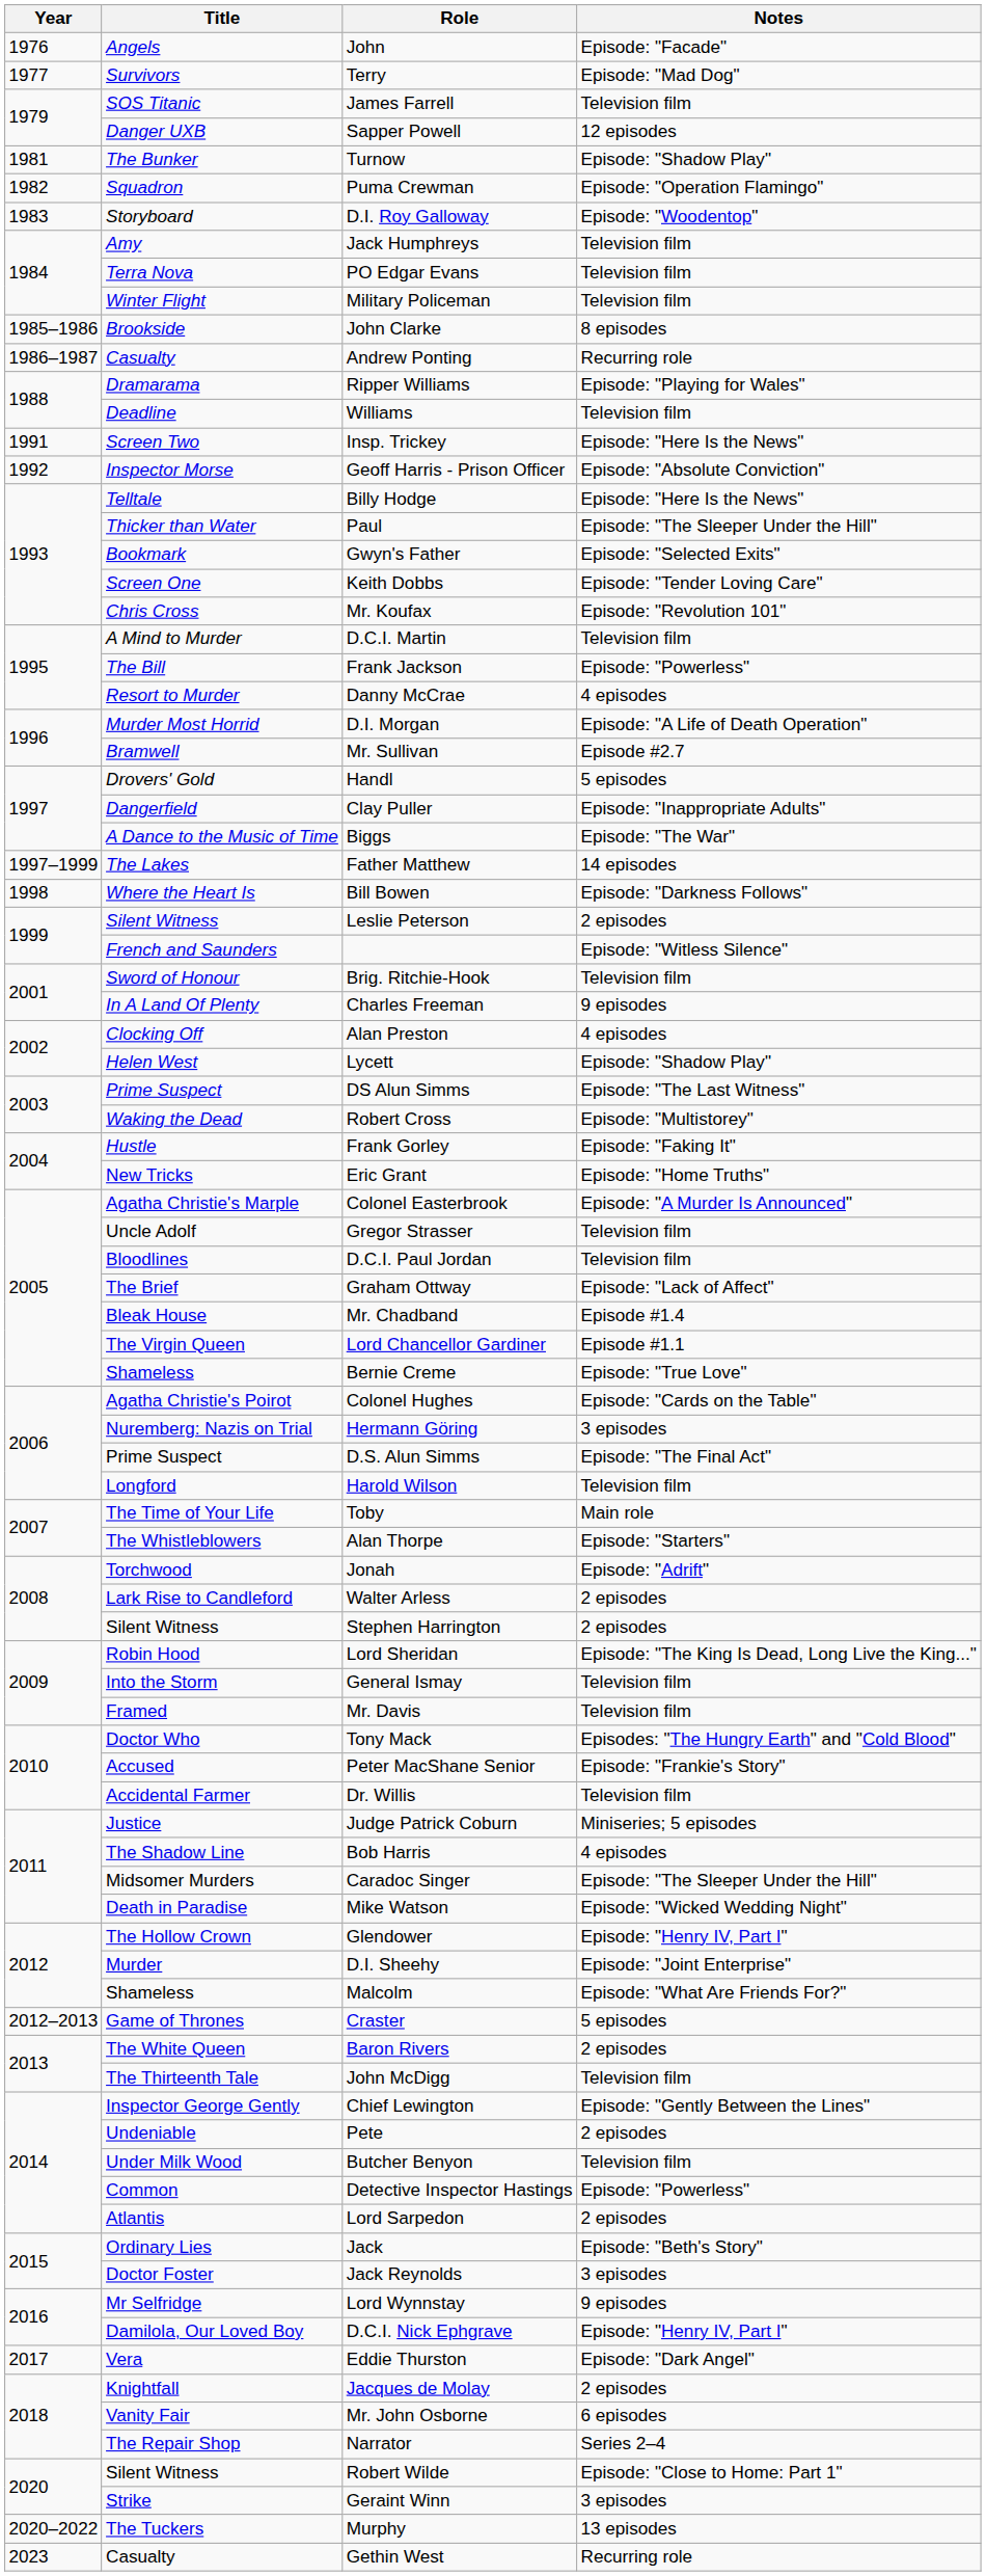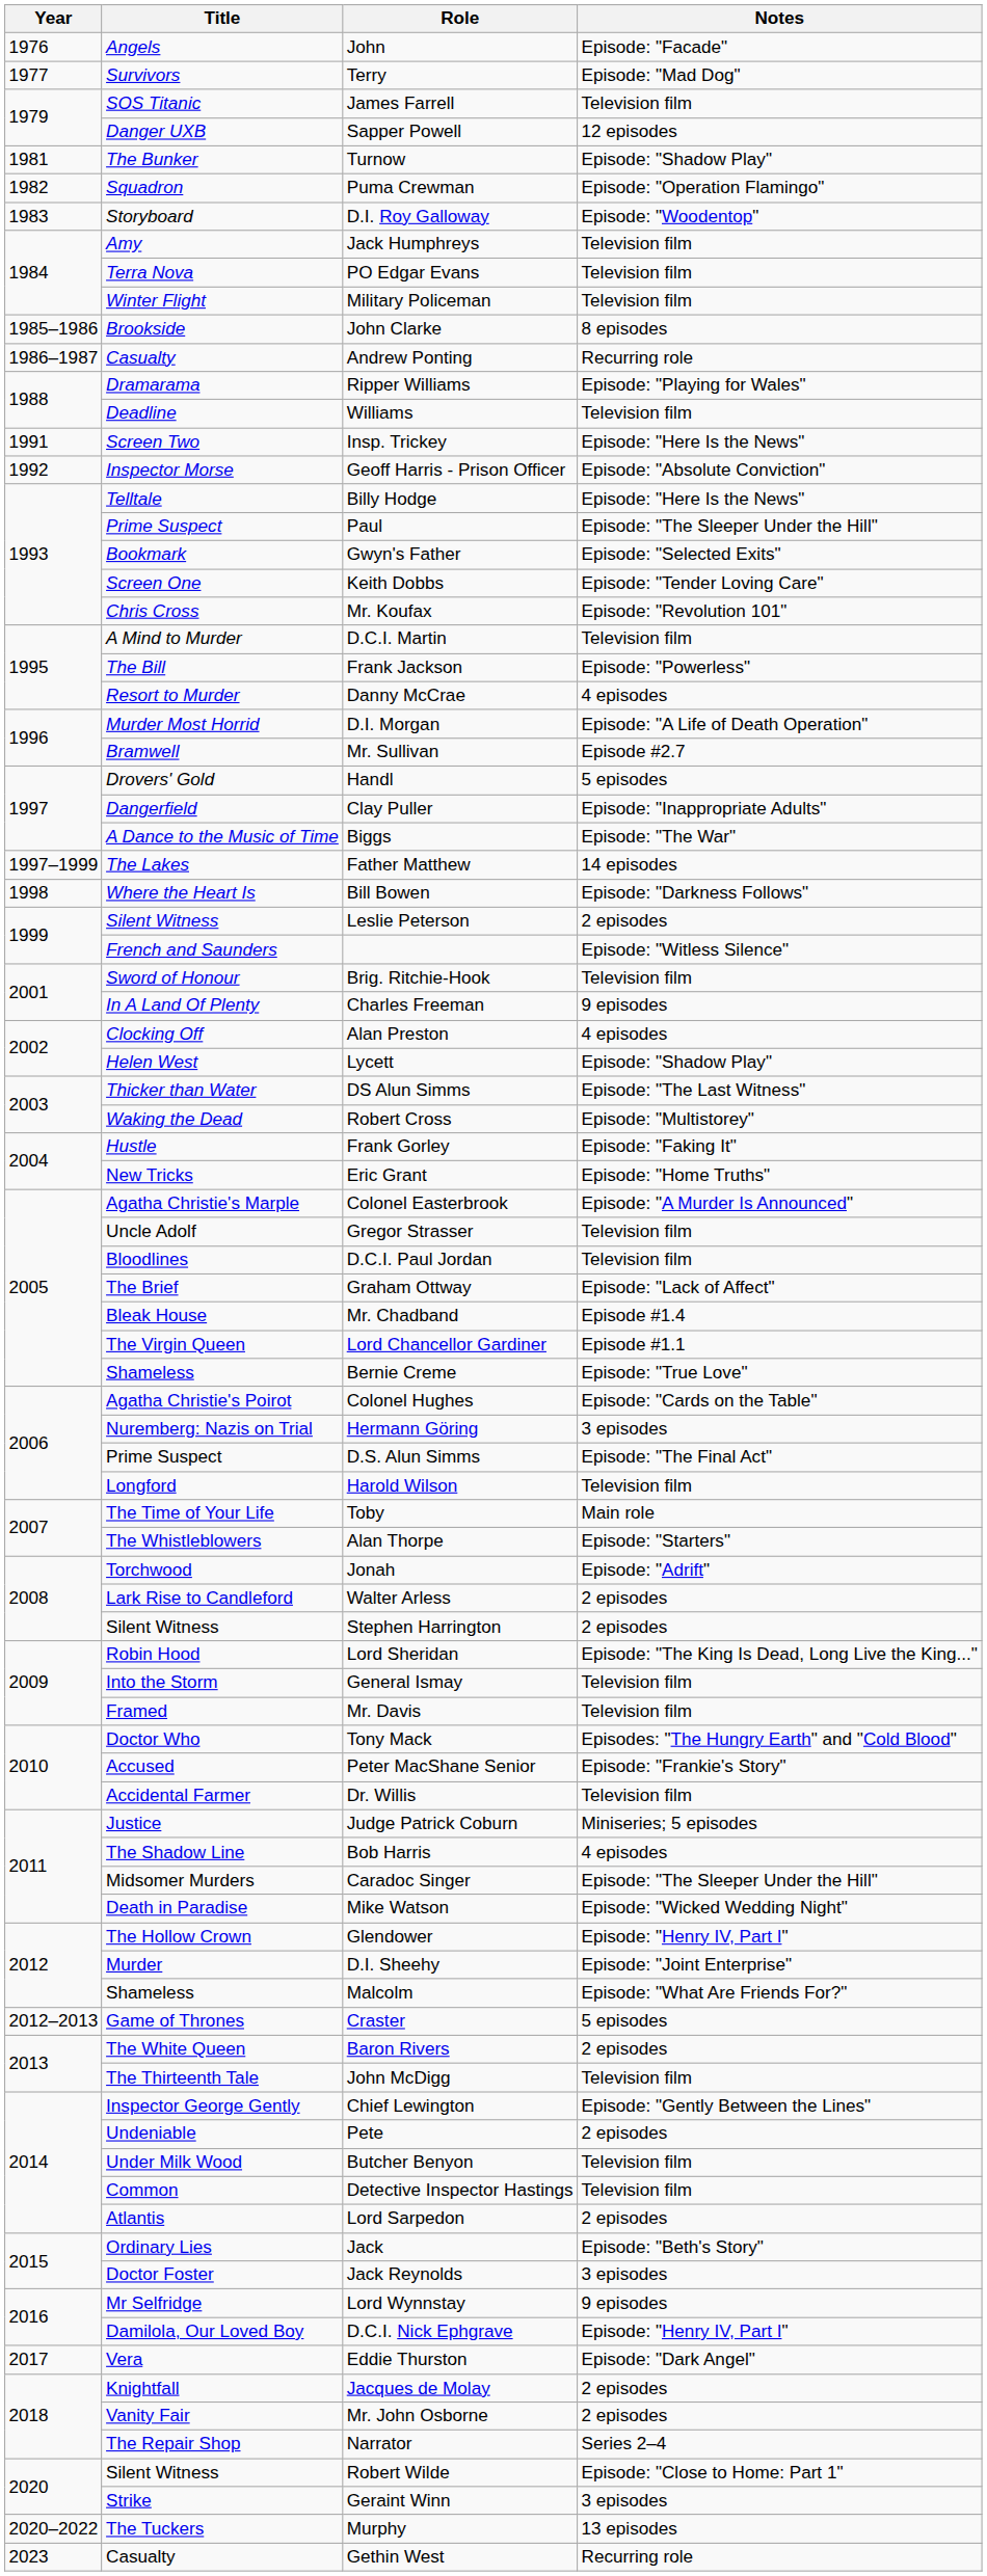Paul | Title: Thicker than Water -> Prime Suspect
DS Alun Simms | Title: Prime Suspect -> Thicker than Water
Detective Inspector Hastings | Notes: Episode: "Powerless" -> Television film
Mr. John Osborne | Notes: 6 episodes -> 2 episodes
